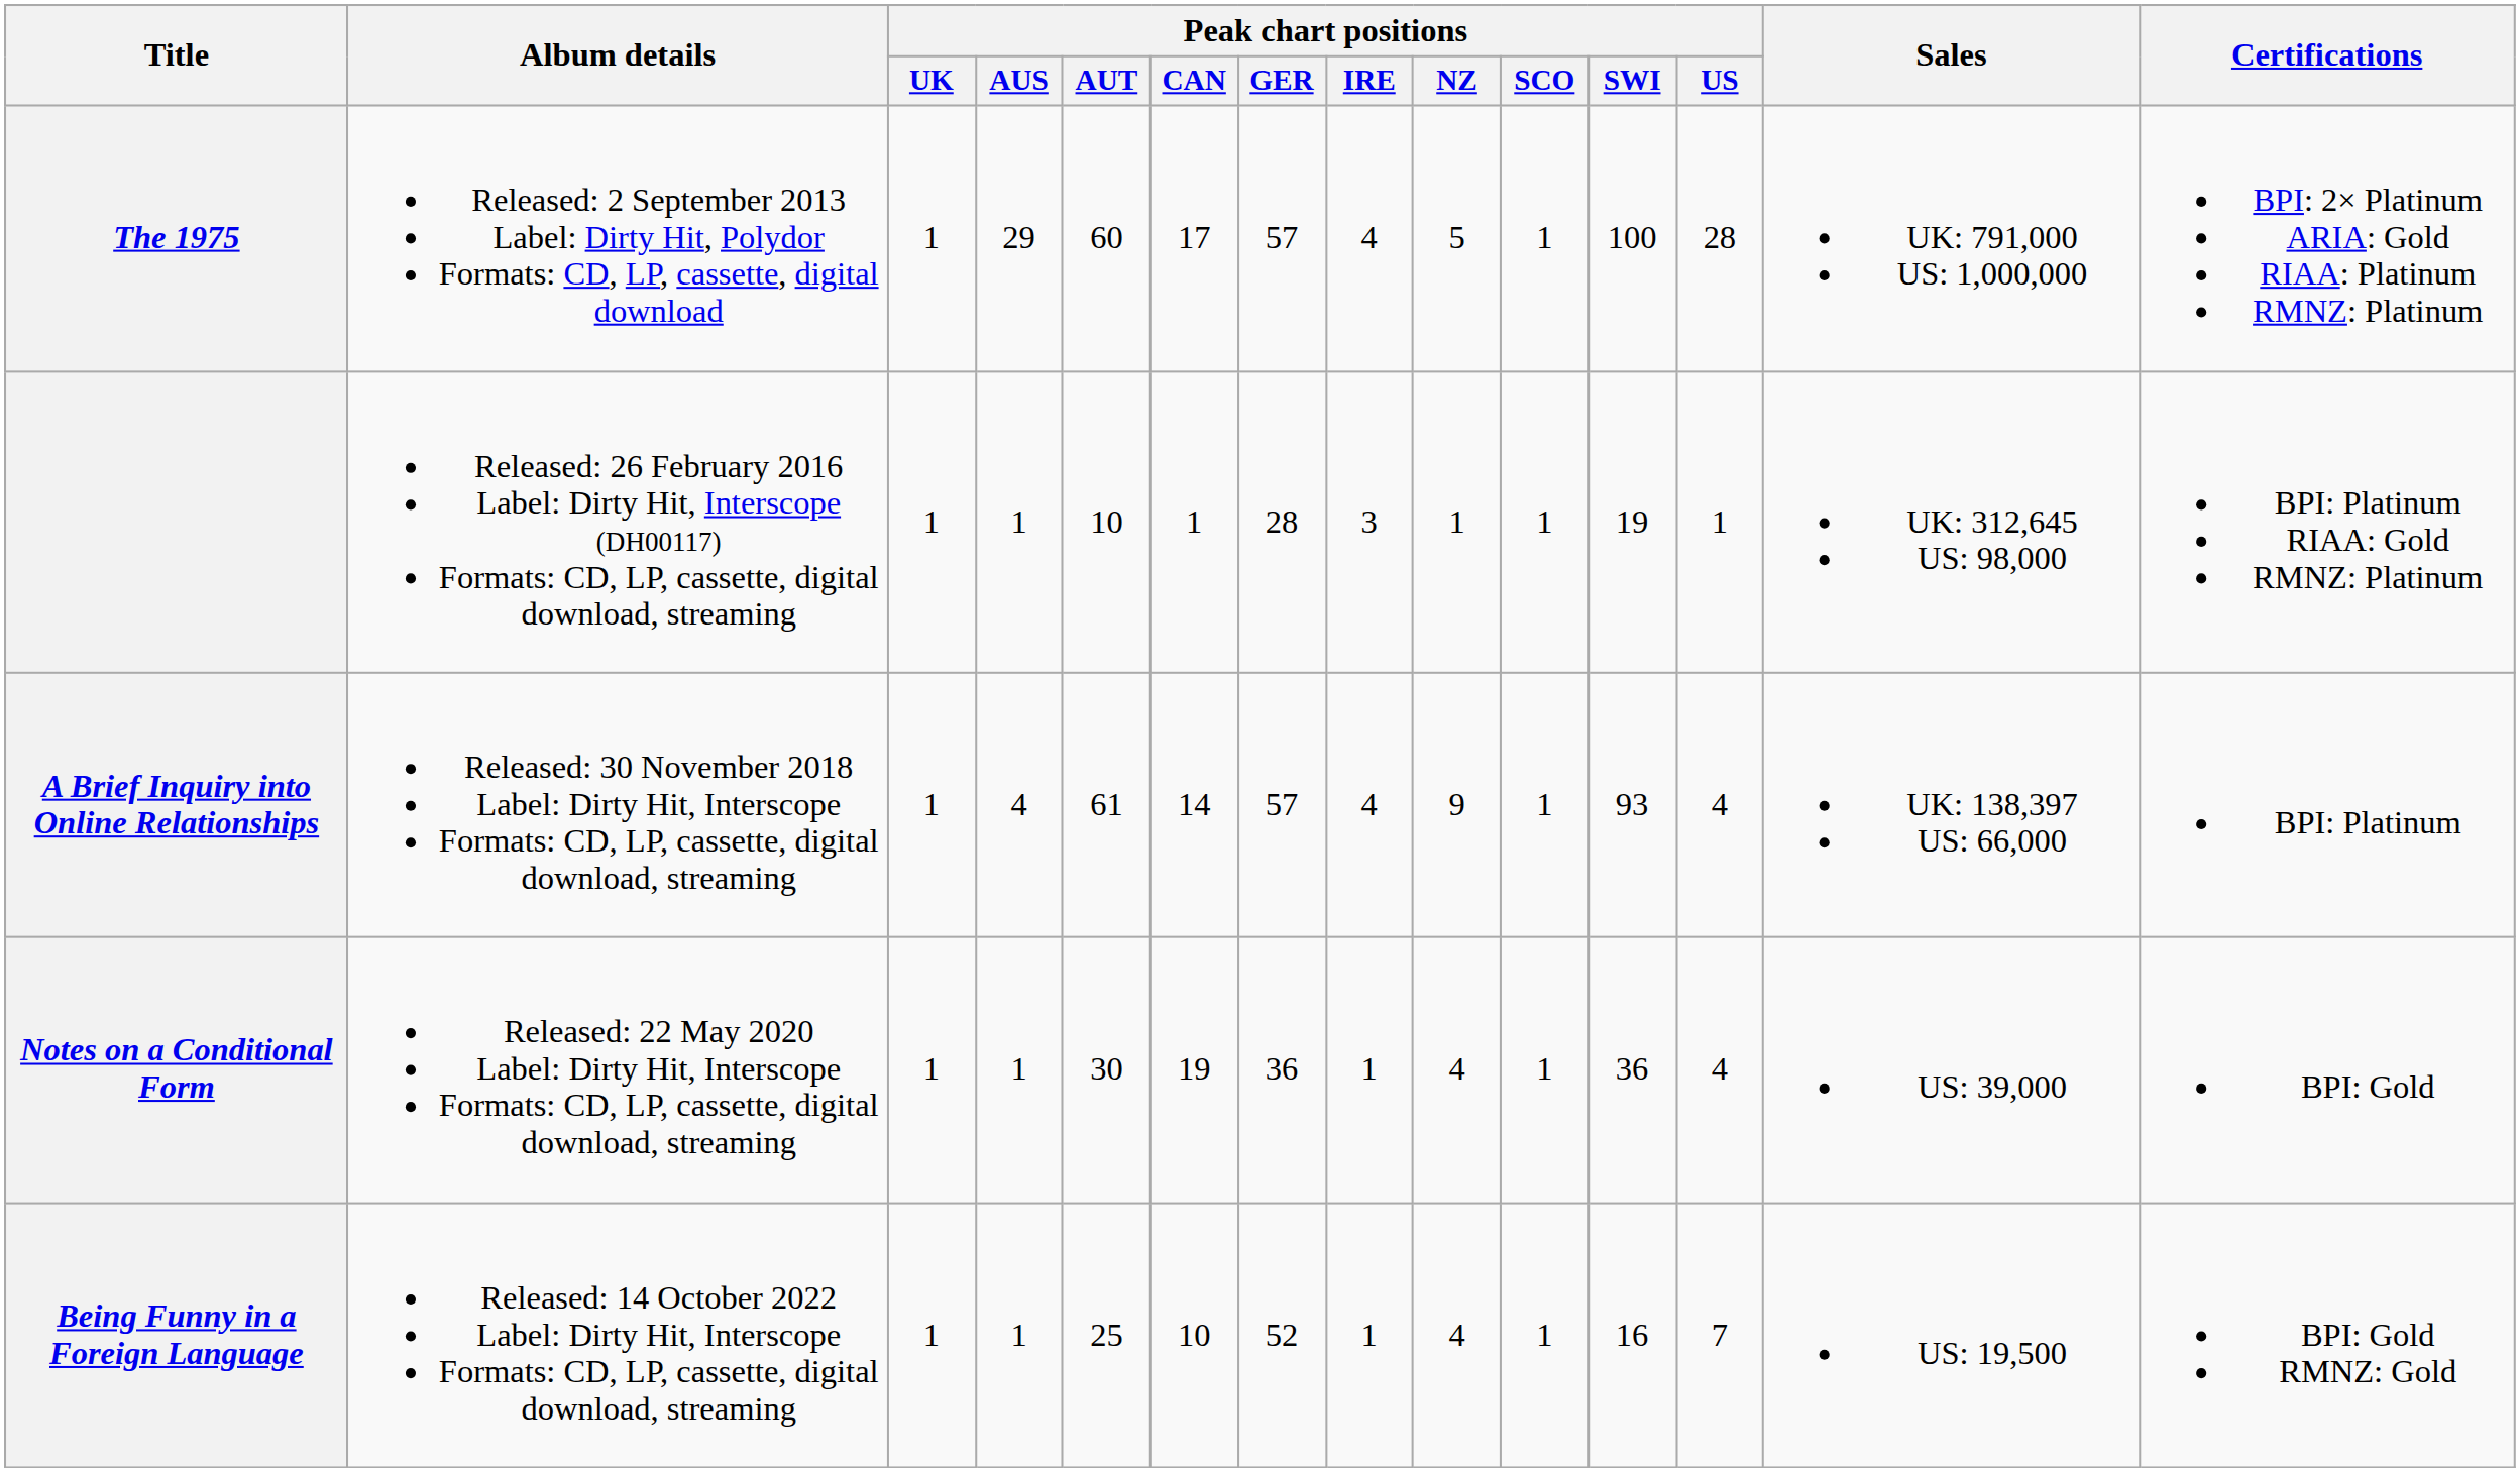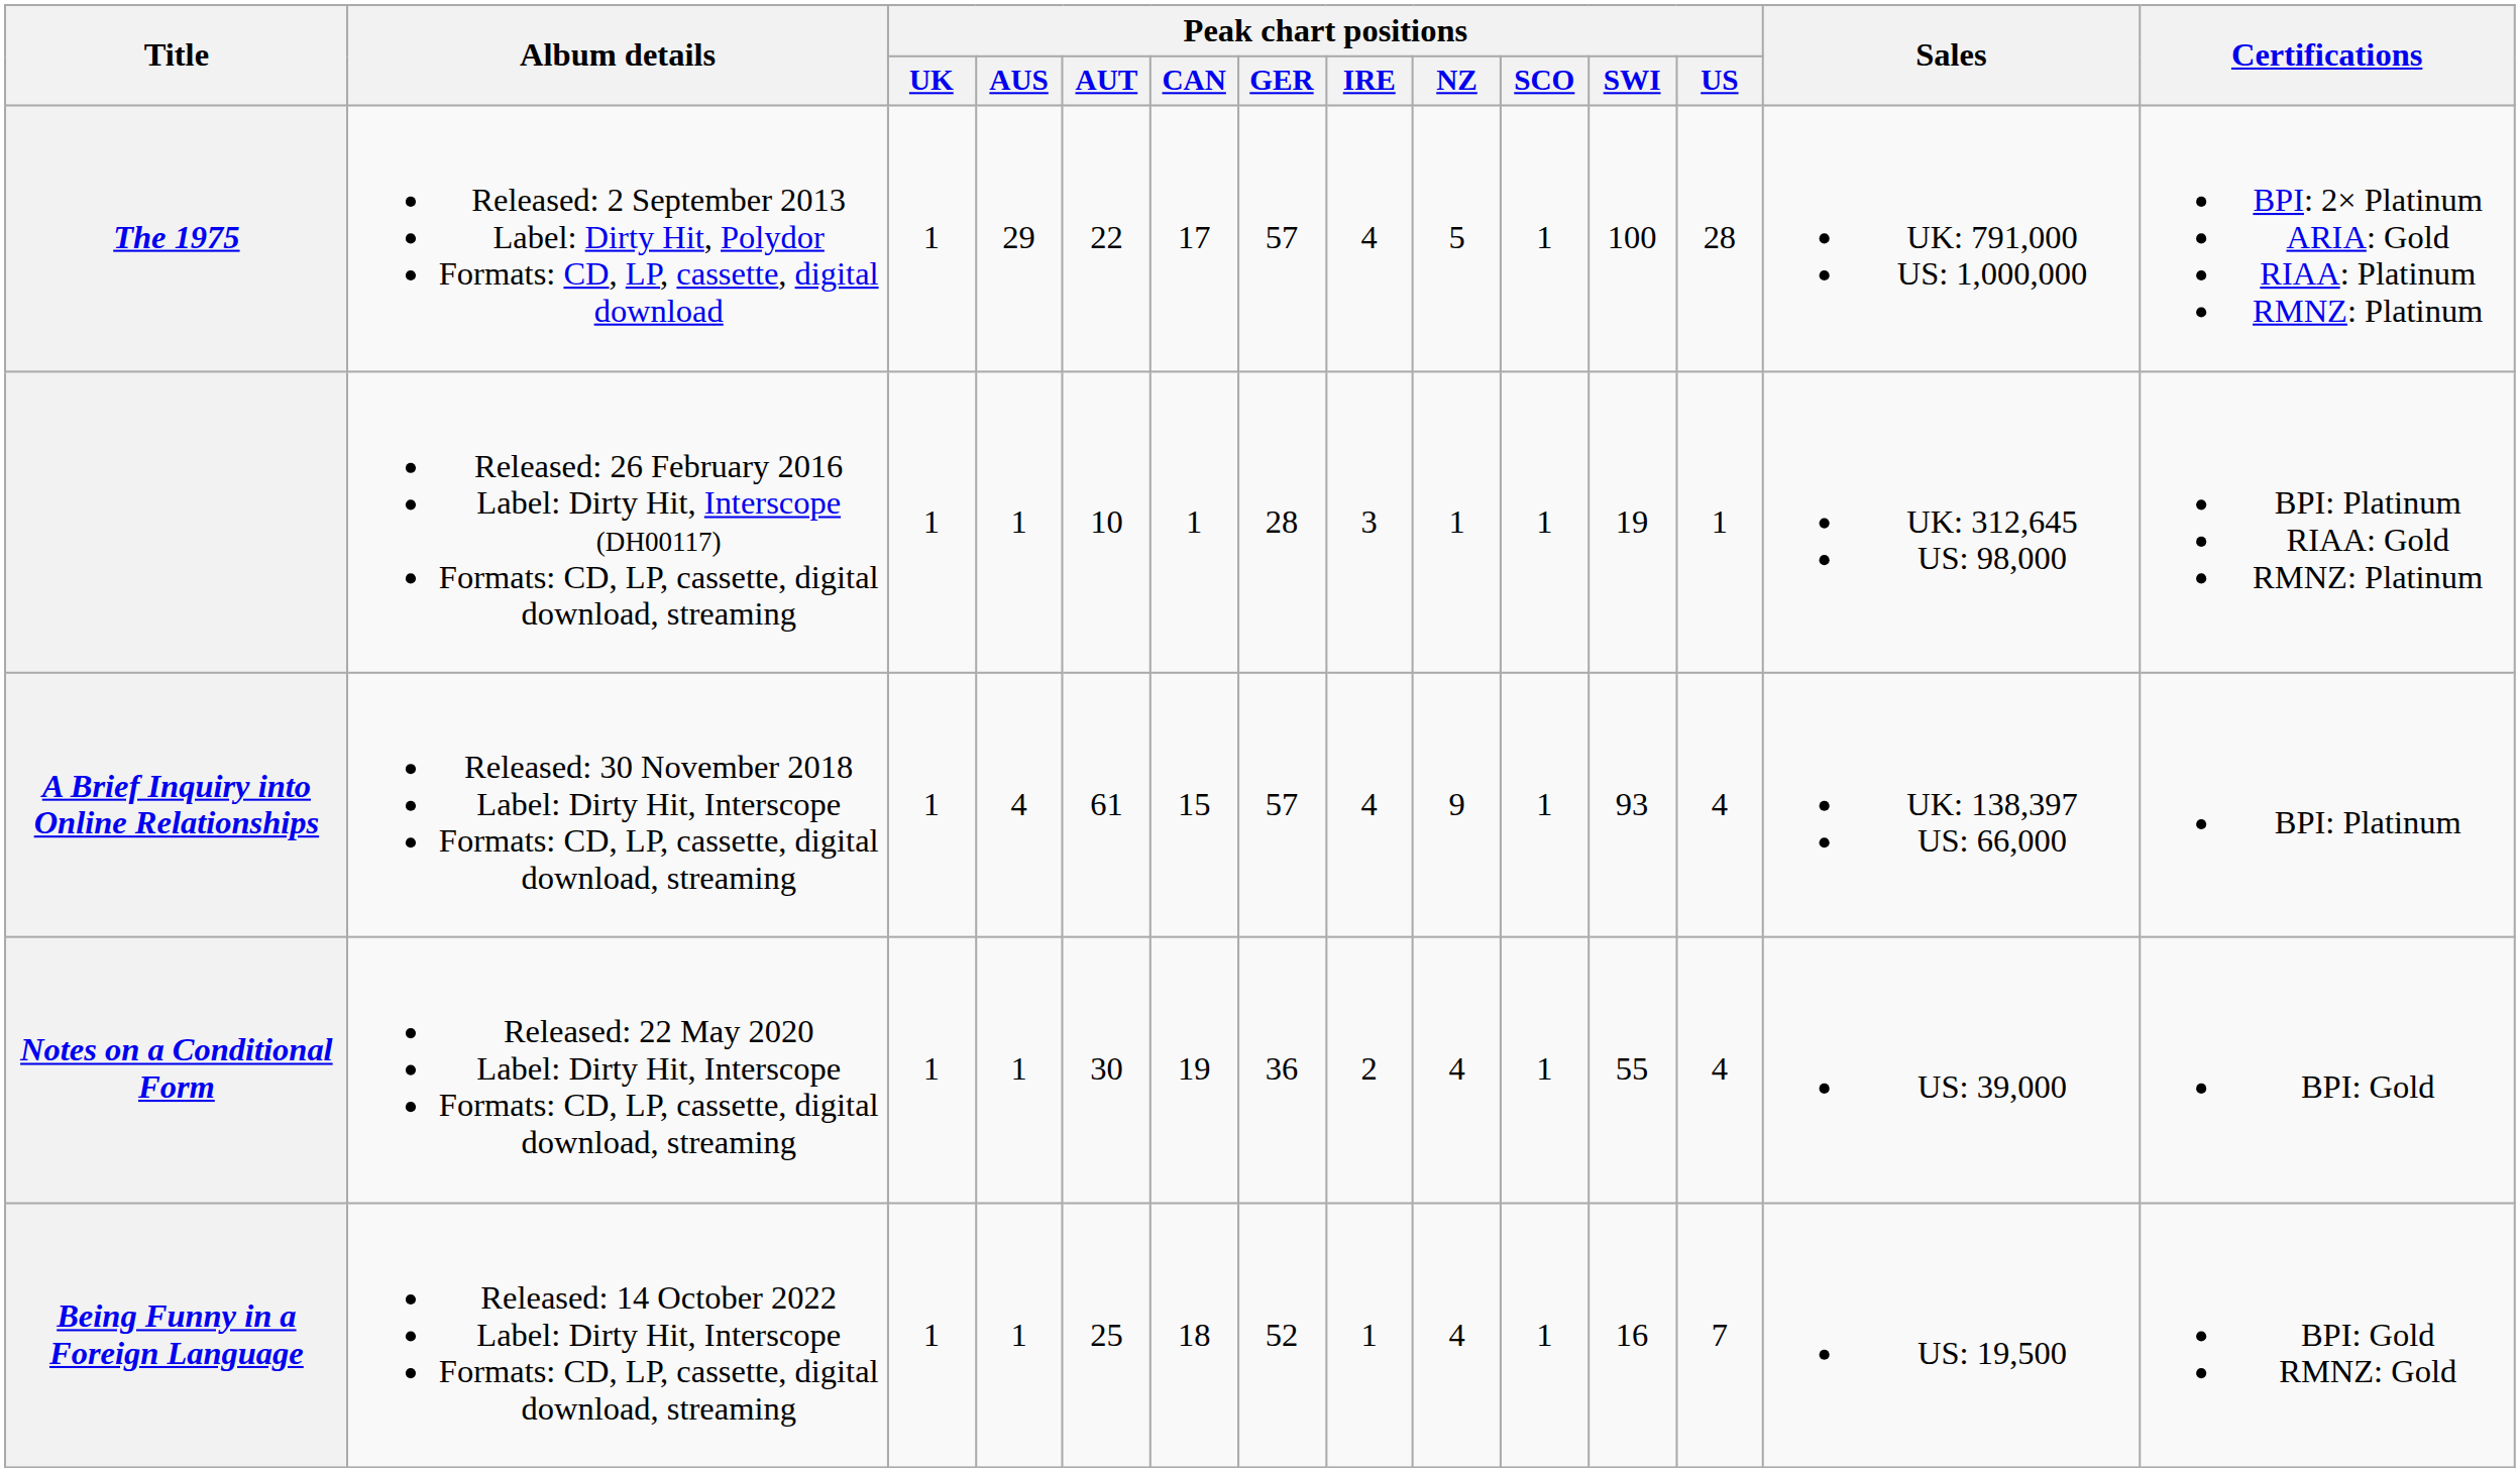The 1975 | Peak chart positions / AUT: 60 -> 22
A Brief Inquiry into Online Relationships | Peak chart positions / CAN: 14 -> 15
Notes on a Conditional Form | Peak chart positions / IRE: 1 -> 2
Notes on a Conditional Form | Peak chart positions / SWI: 36 -> 55
Being Funny in a Foreign Language | Peak chart positions / CAN: 10 -> 18
